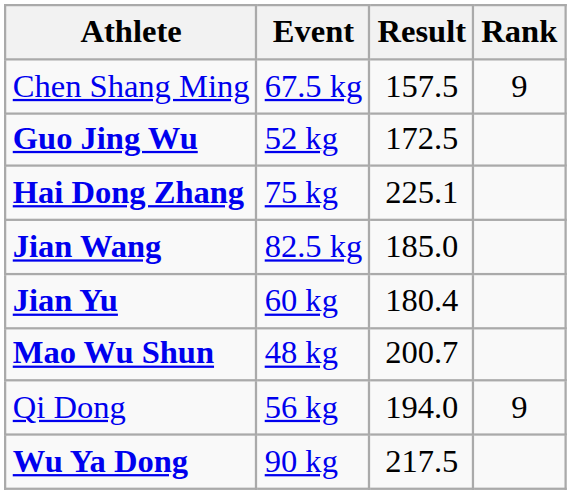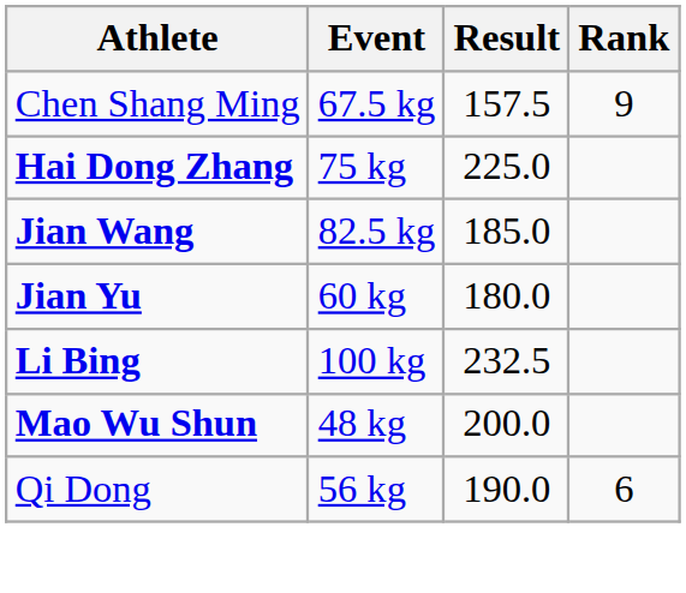- row: Guo Jing Wu | 52 kg | 172.5
Hai Dong Zhang | Result: 225.1 -> 225.0
Jian Yu | Result: 180.4 -> 180.0
+ row: Li Bing | 100 kg | 232.5
Mao Wu Shun | Result: 200.7 -> 200.0
Qi Dong | Result: 194.0 -> 190.0
Qi Dong | Rank: 9 -> 6
- row: Wu Ya Dong | 90 kg | 217.5
